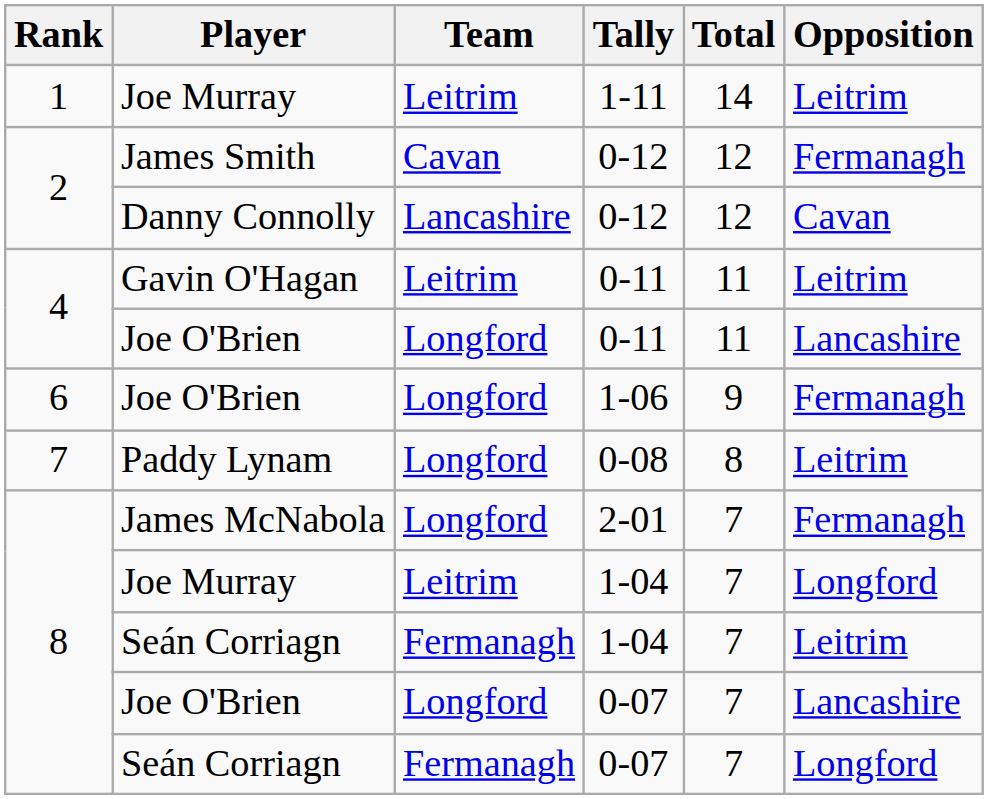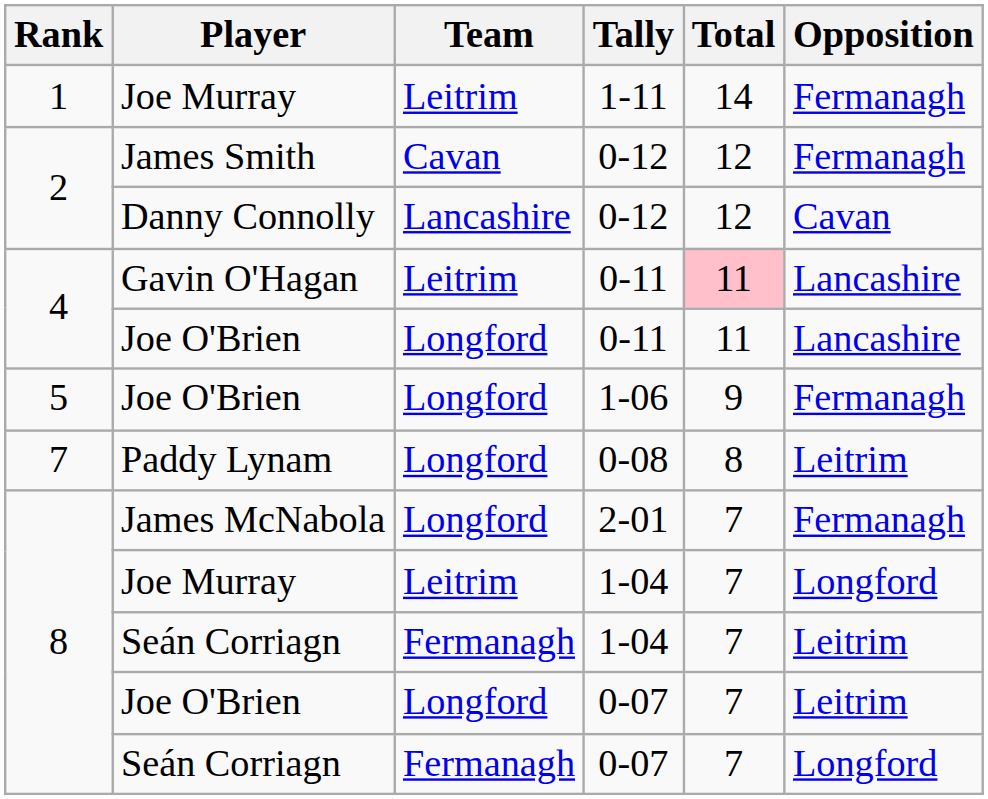Joe Murray / 1-11 | Opposition: Leitrim -> Fermanagh
Gavin O'Hagan | Total: no background -> pink background
Gavin O'Hagan | Opposition: Leitrim -> Lancashire
Joe O'Brien / 1-06 | Rank: 6 -> 5
Joe O'Brien / 0-07 | Opposition: Lancashire -> Leitrim
